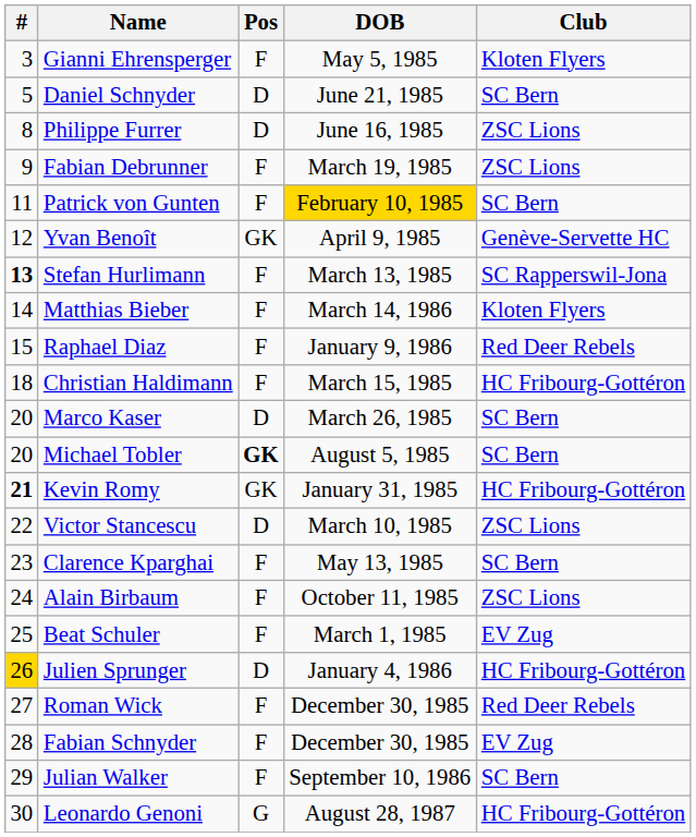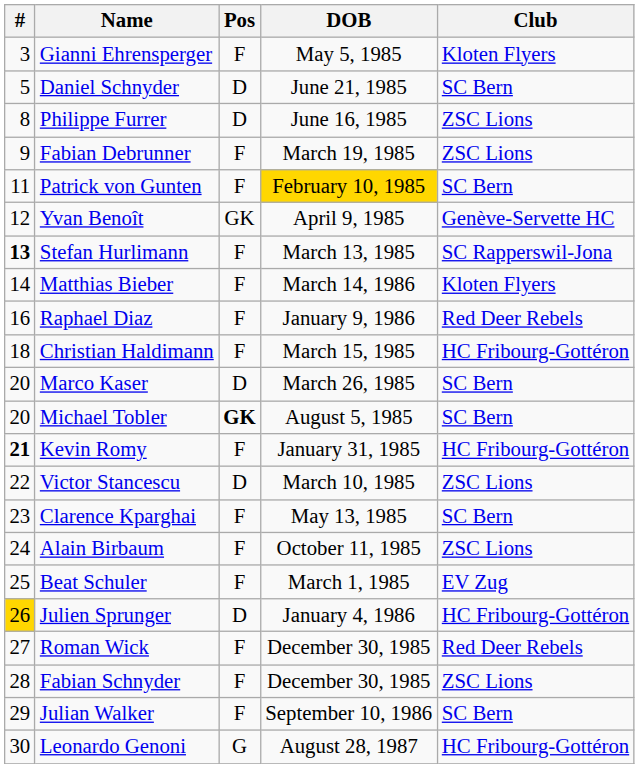Raphael Diaz | #: 15 -> 16
Kevin Romy | Pos: GK -> F
Fabian Schnyder | Club: EV Zug -> ZSC Lions
